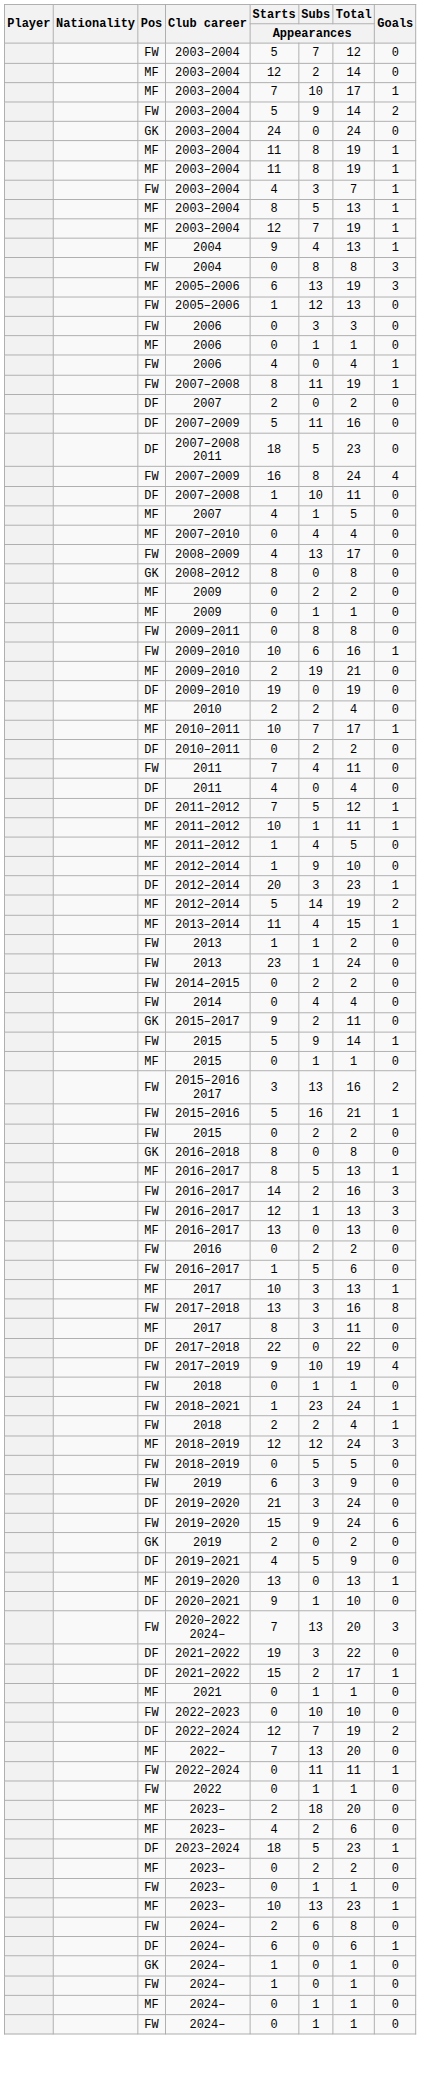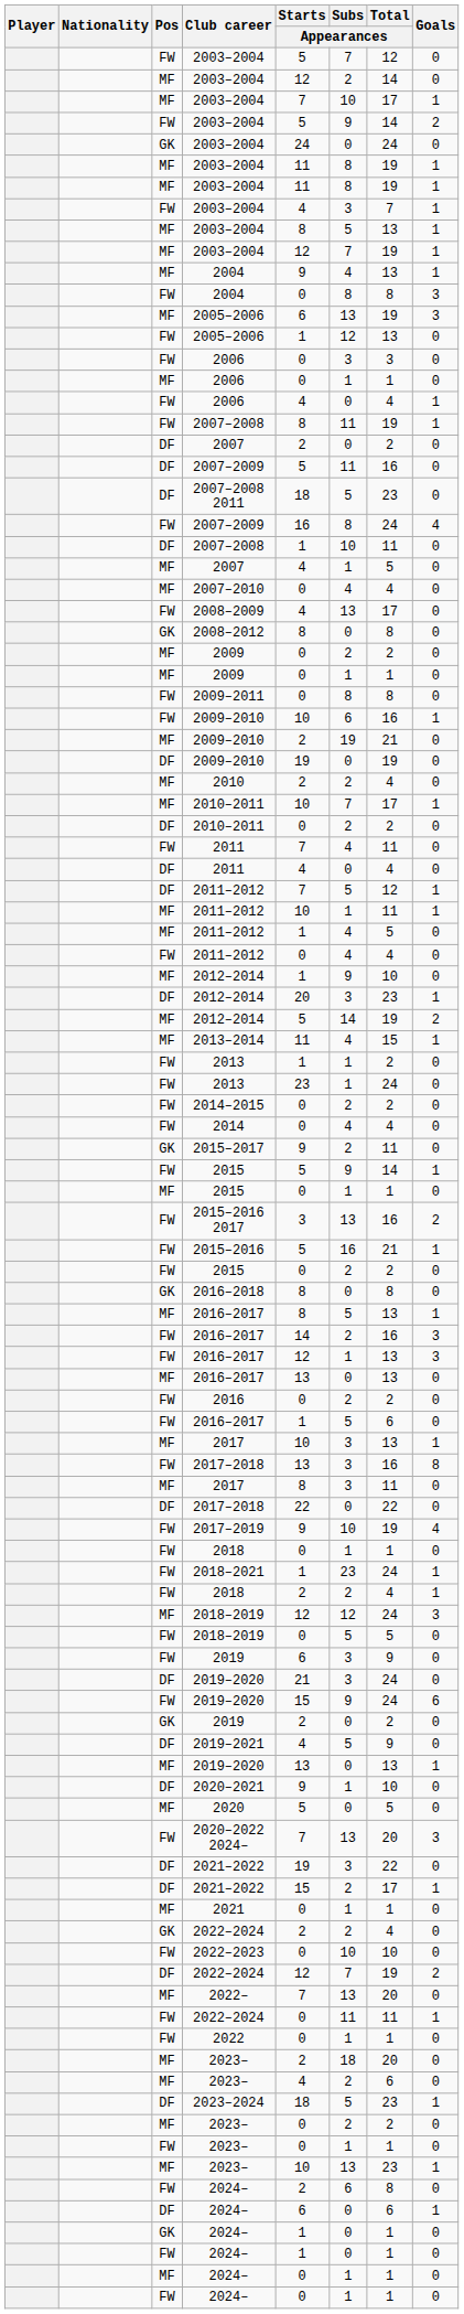+ row: FW | 2011–2012 | 0 | 4 | 4 | 0
+ row: MF | 2020 | 5 | 0 | 5 | 0
+ row: GK | 2022–2024 | 2 | 2 | 4 | 0
